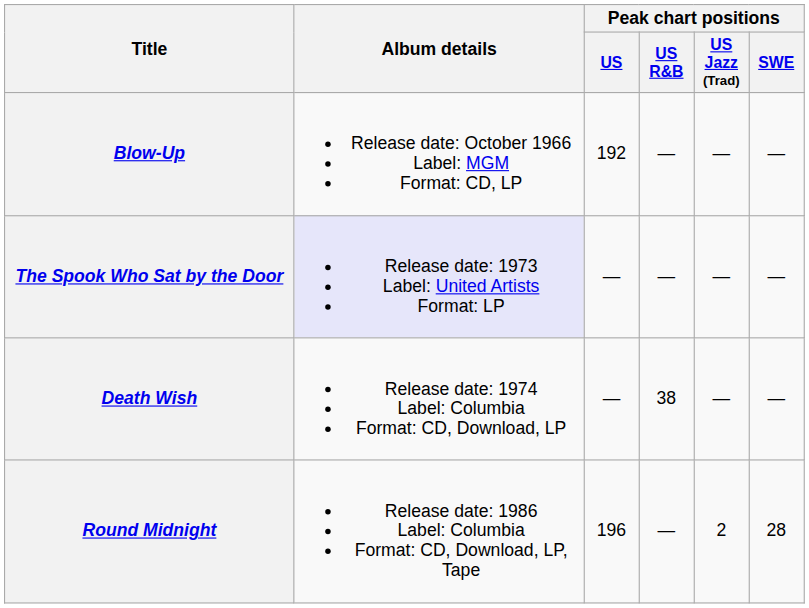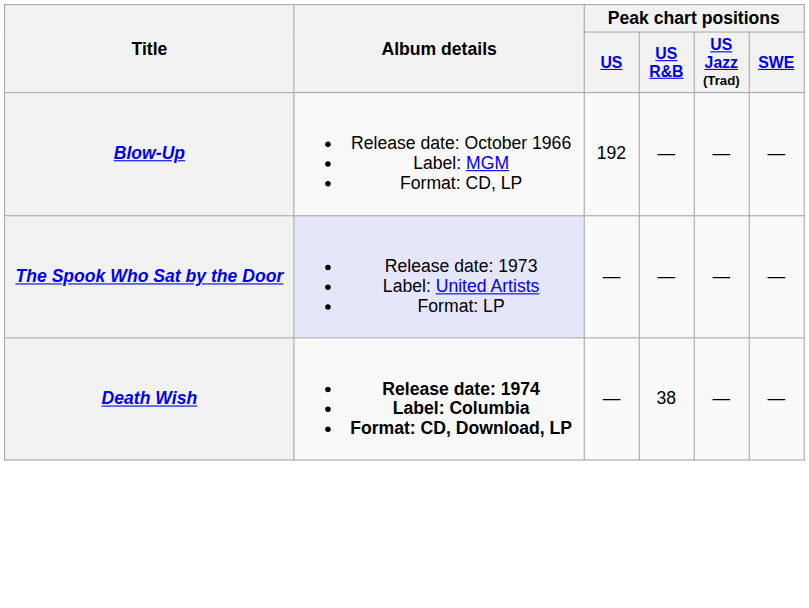Death Wish | Album details: normal -> bold
- row: Round Midnight | Release date: 1986 Label: Columbia Format: CD, Download, LP, Tape | 196 | — | 2 | 28
